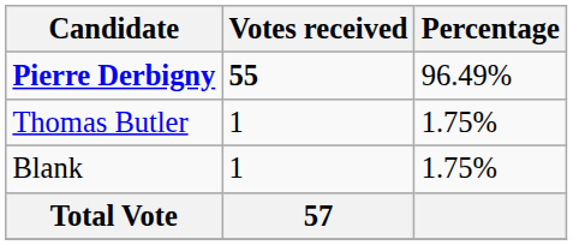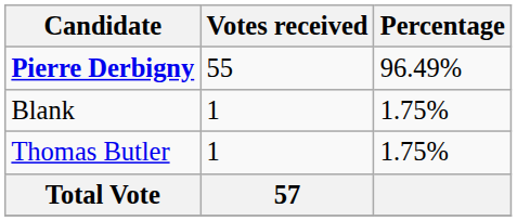Pierre Derbigny | Votes received: bold -> normal
rows swapped: Thomas Butler <-> Blank
